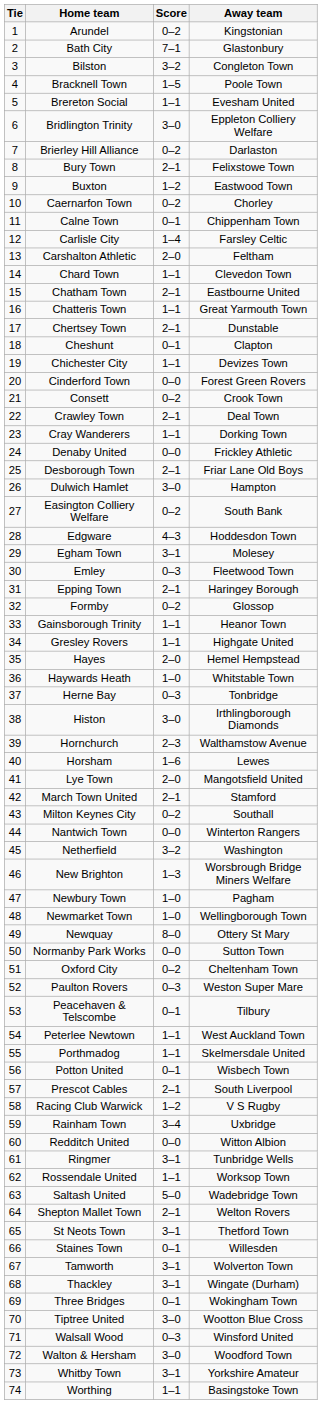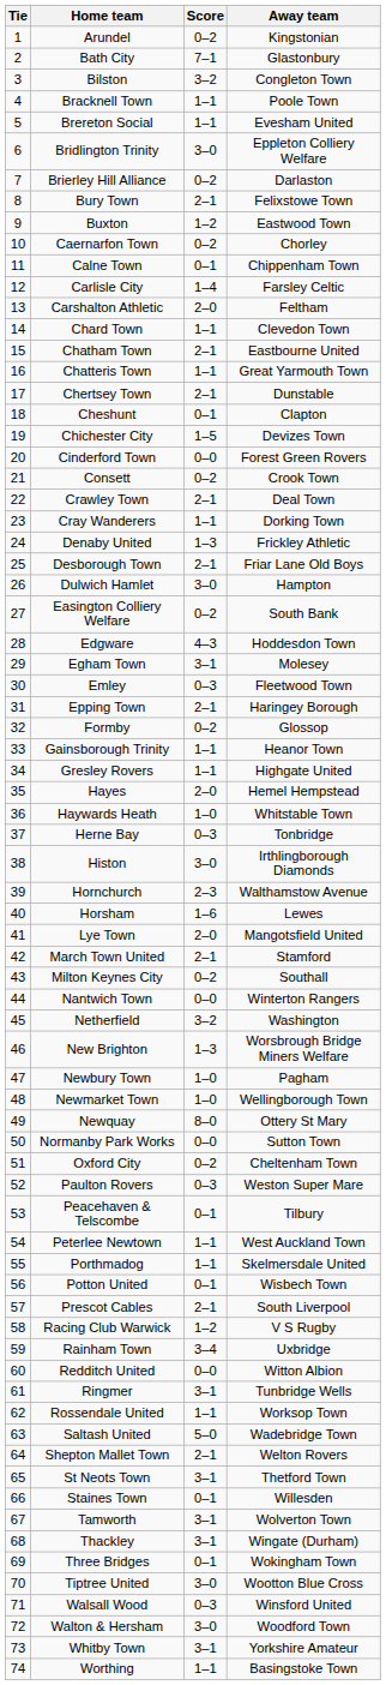Bracknell Town | Score: 1–5 -> 1–1
Chichester City | Score: 1–1 -> 1–5
Denaby United | Score: 0–0 -> 1–3
